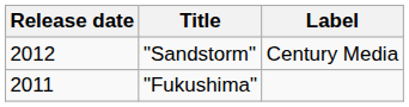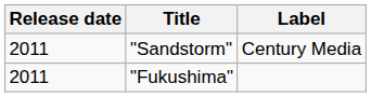"Sandstorm" | Release date: 2012 -> 2011
